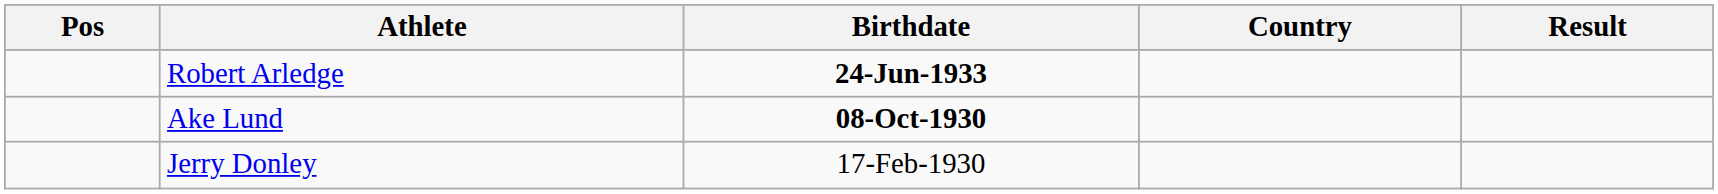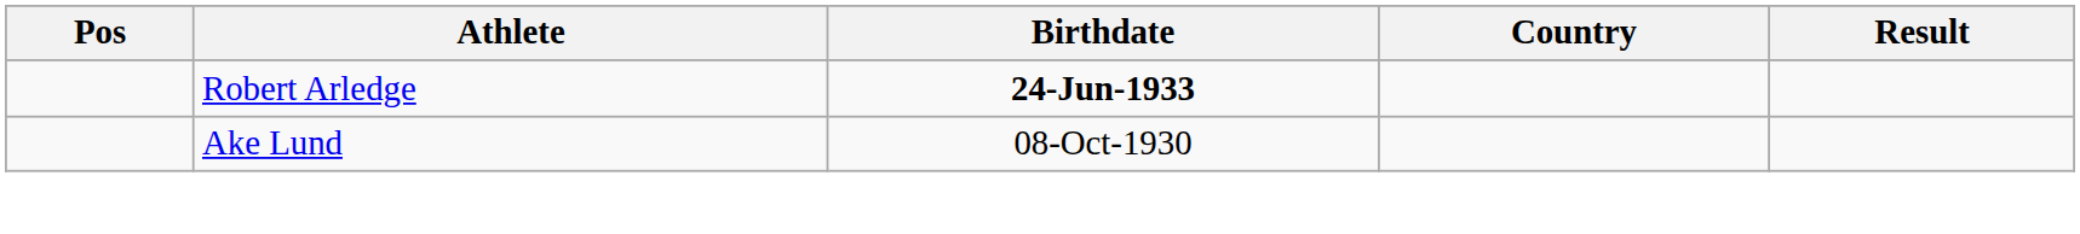Ake Lund | Birthdate: bold -> normal
- row: Jerry Donley | 17-Feb-1930
